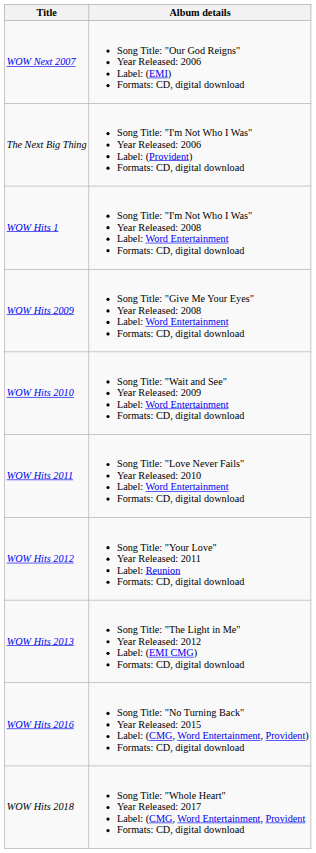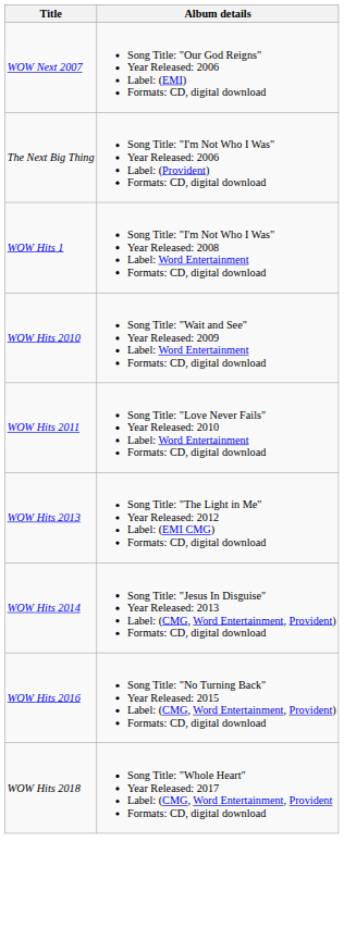- row: WOW Hits 2009 | Song Title: "Give Me Your Eyes" Year Released: 2008 Label: Word Entertainment Formats: CD, digital download
- row: WOW Hits 2012 | Song Title: "Your Love" Year Released: 2011 Label: Reunion Formats: CD, digital download
+ row: WOW Hits 2014 | Song Title: "Jesus In Disguise" Year Released: 2013 Label: (CMG, Word Entertainment, Provident) Formats: CD, digital download
